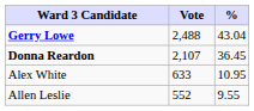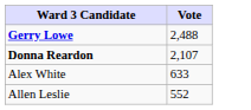- column: % | 43.04 | 36.45 | 10.95 | 9.55
